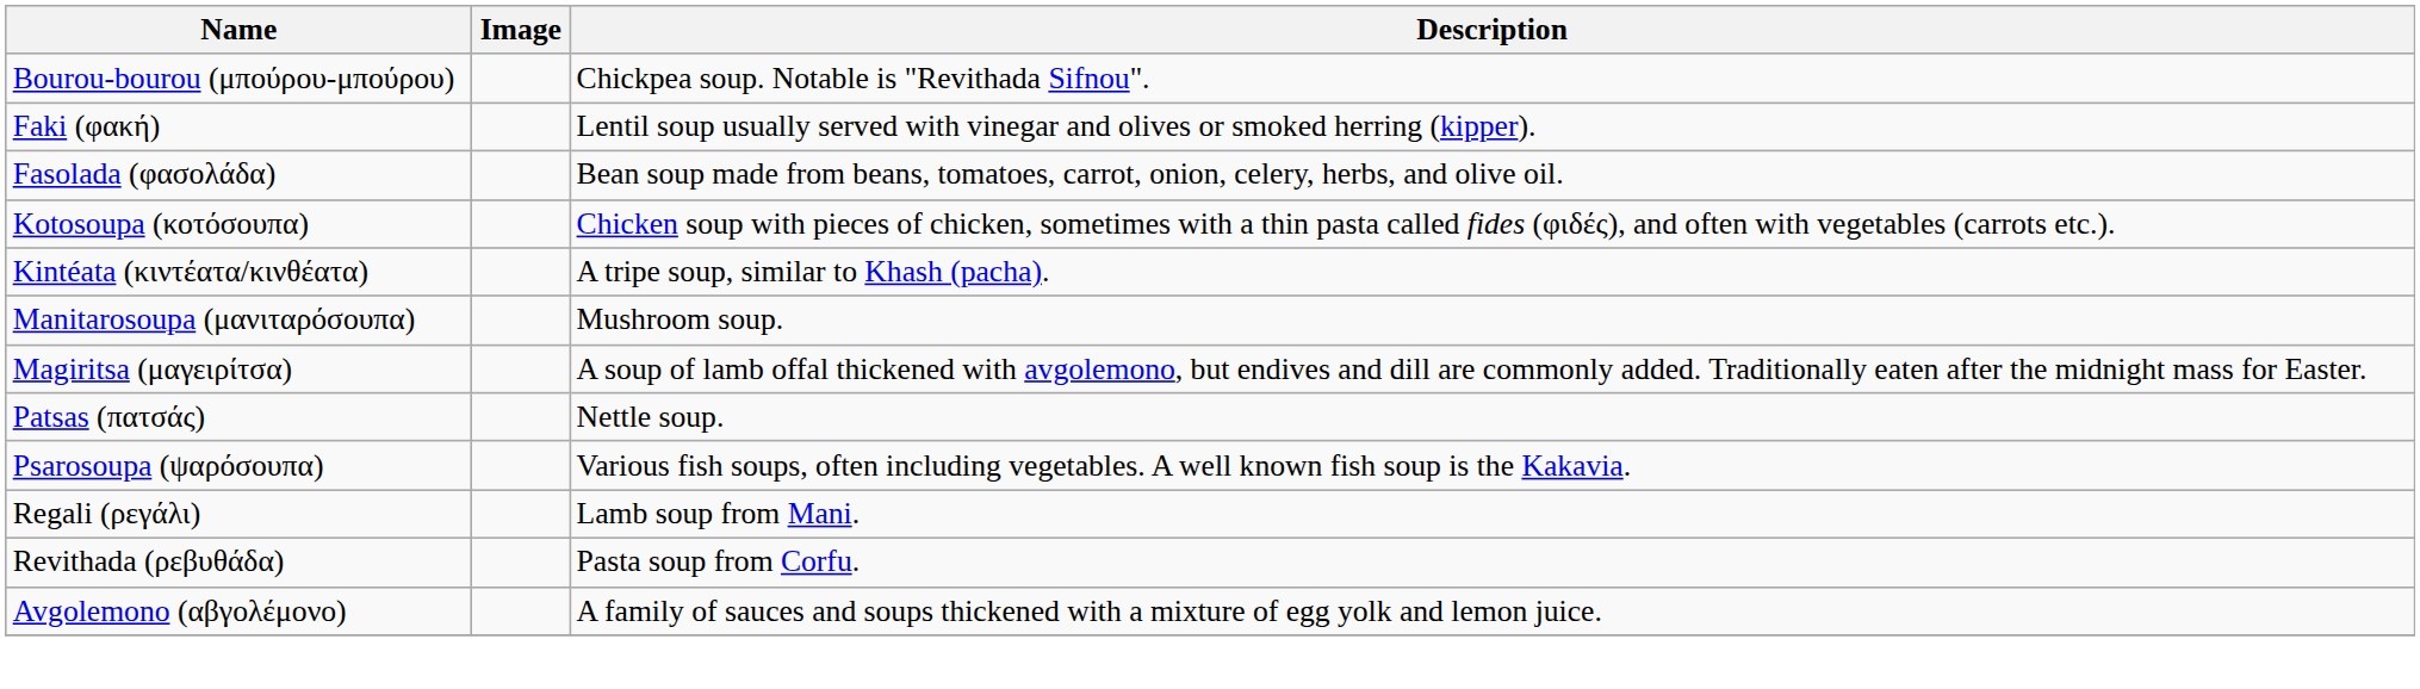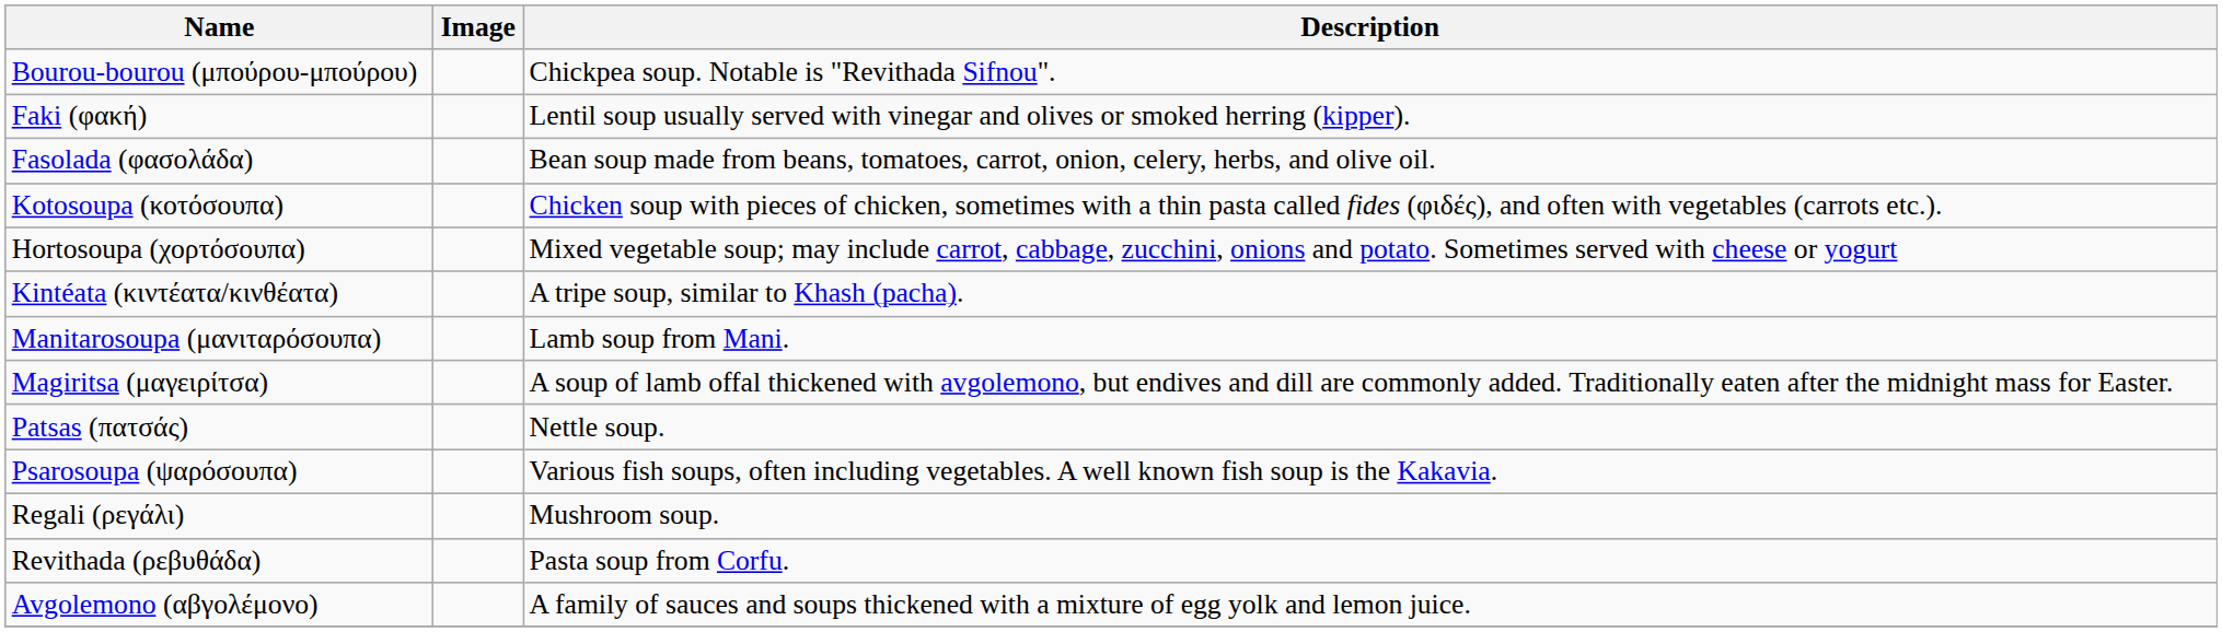+ row: Hortosoupa (χορτόσουπα) | Mixed vegetable soup; may include carrot, cabbage, zucchini, onions and potato. Sometimes served with cheese or yogurt
Manitarosoupa (μανιταρόσουπα) | Description: Mushroom soup. -> Lamb soup from Mani.
Regali (ρεγάλι) | Description: Lamb soup from Mani. -> Mushroom soup.
